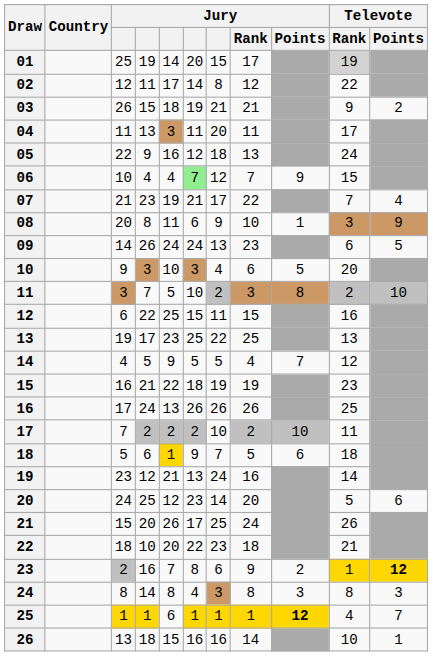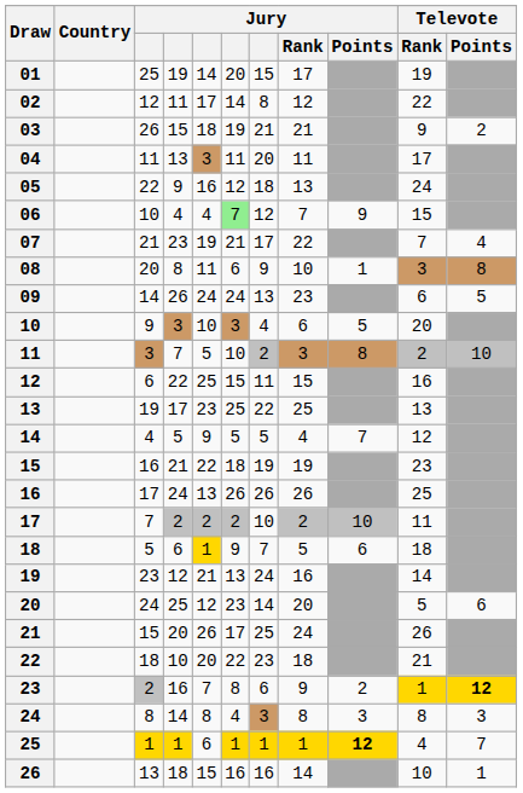01 | Televote / Rank: lightgrey background -> no background
08 | Televote / Points: 9 -> 8
